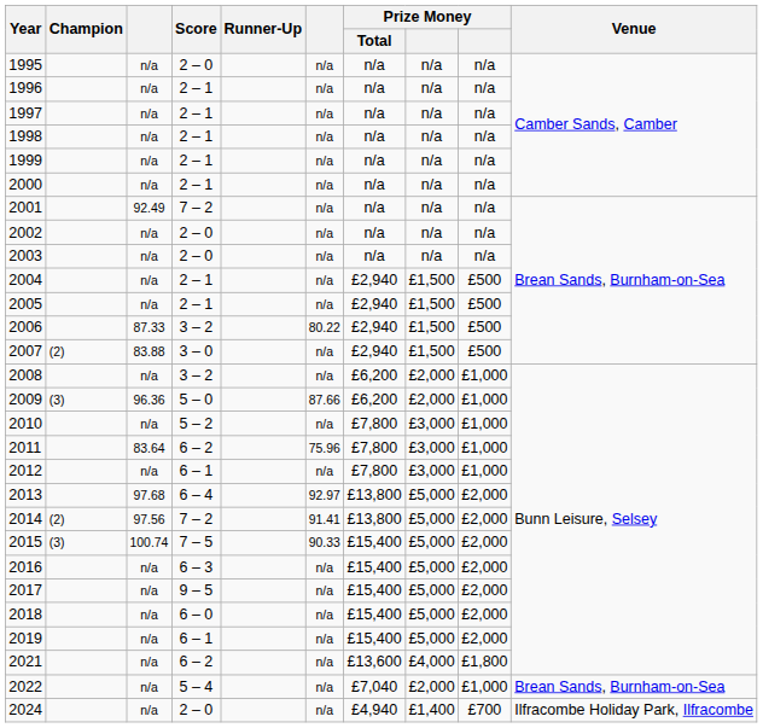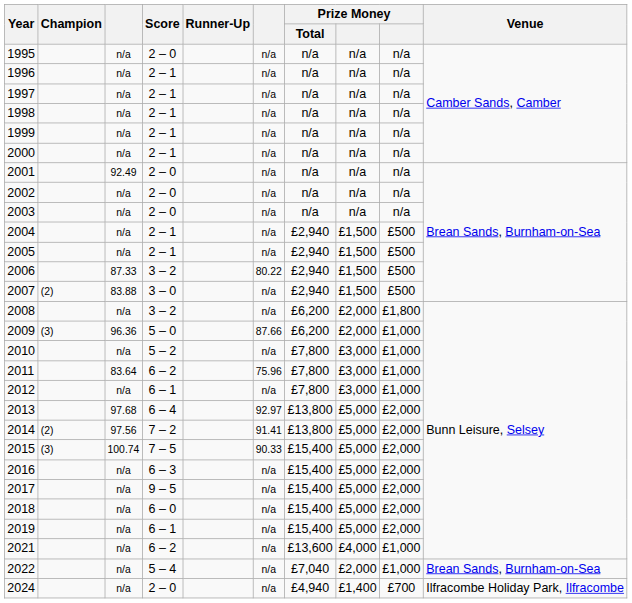2001 | Score: 7 – 2 -> 2 – 0
2008 | column 9: £1,000 -> £1,800
2021 | column 9: £1,800 -> £1,000
